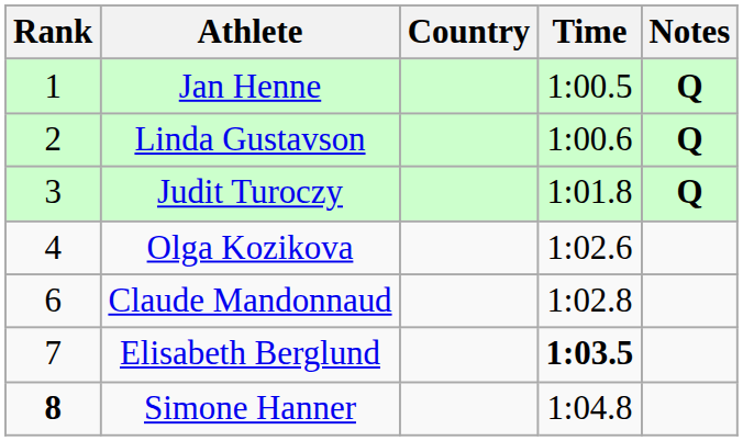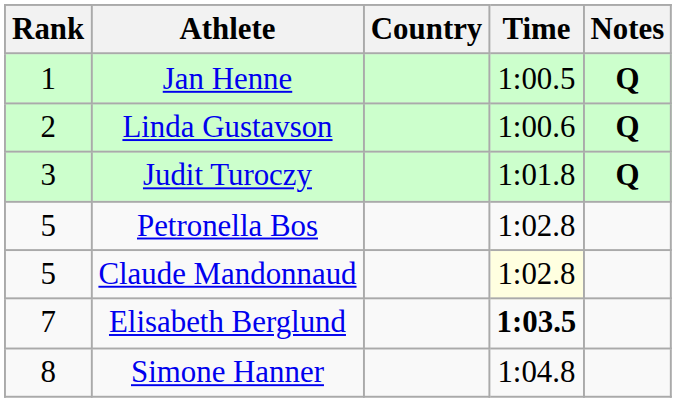- row: 4 | Olga Kozikova | 1:02.6
+ row: 5 | Petronella Bos | 1:02.8
Claude Mandonnaud | Rank: 6 -> 5
Claude Mandonnaud | Time: no background -> lightyellow background
Simone Hanner | Rank: bold -> normal
